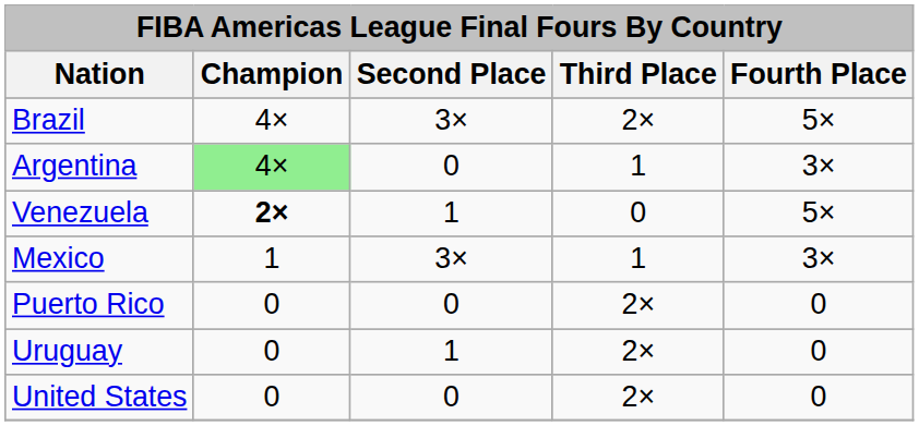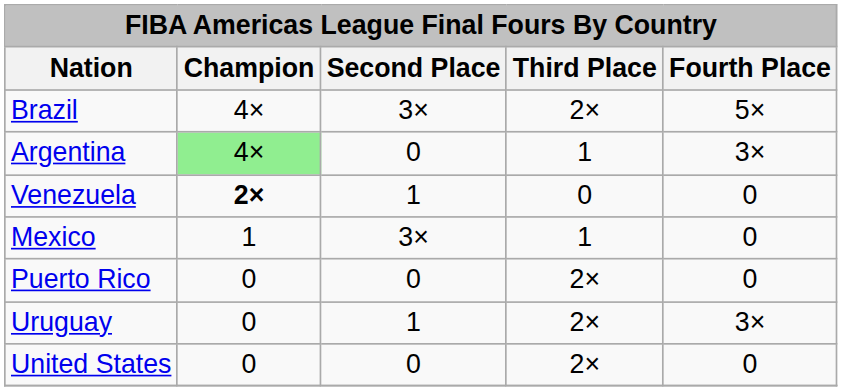Venezuela | Fourth Place: 5× -> 0
Mexico | Fourth Place: 3× -> 0
Uruguay | Fourth Place: 0 -> 3×
